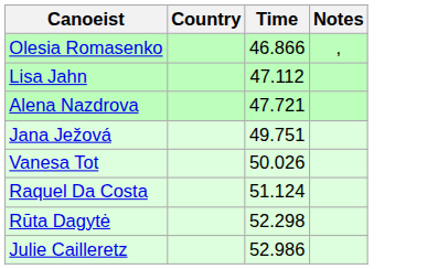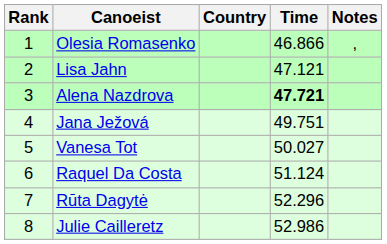+ column: Rank | 1 | 2 | 3 | 4 | 5 | 6 | 7 | 8
Lisa Jahn | Time: 47.112 -> 47.121
Alena Nazdrova | Time: normal -> bold
Vanesa Tot | Time: 50.026 -> 50.027
Rūta Dagytė | Time: 52.298 -> 52.296
